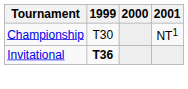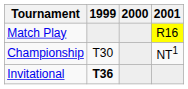+ row: Match Play | R16
